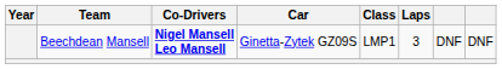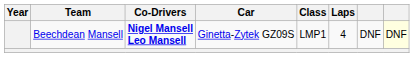Beechdean Mansell | Laps: 3 -> 4
Beechdean Mansell | column 8: no background -> lightyellow background
